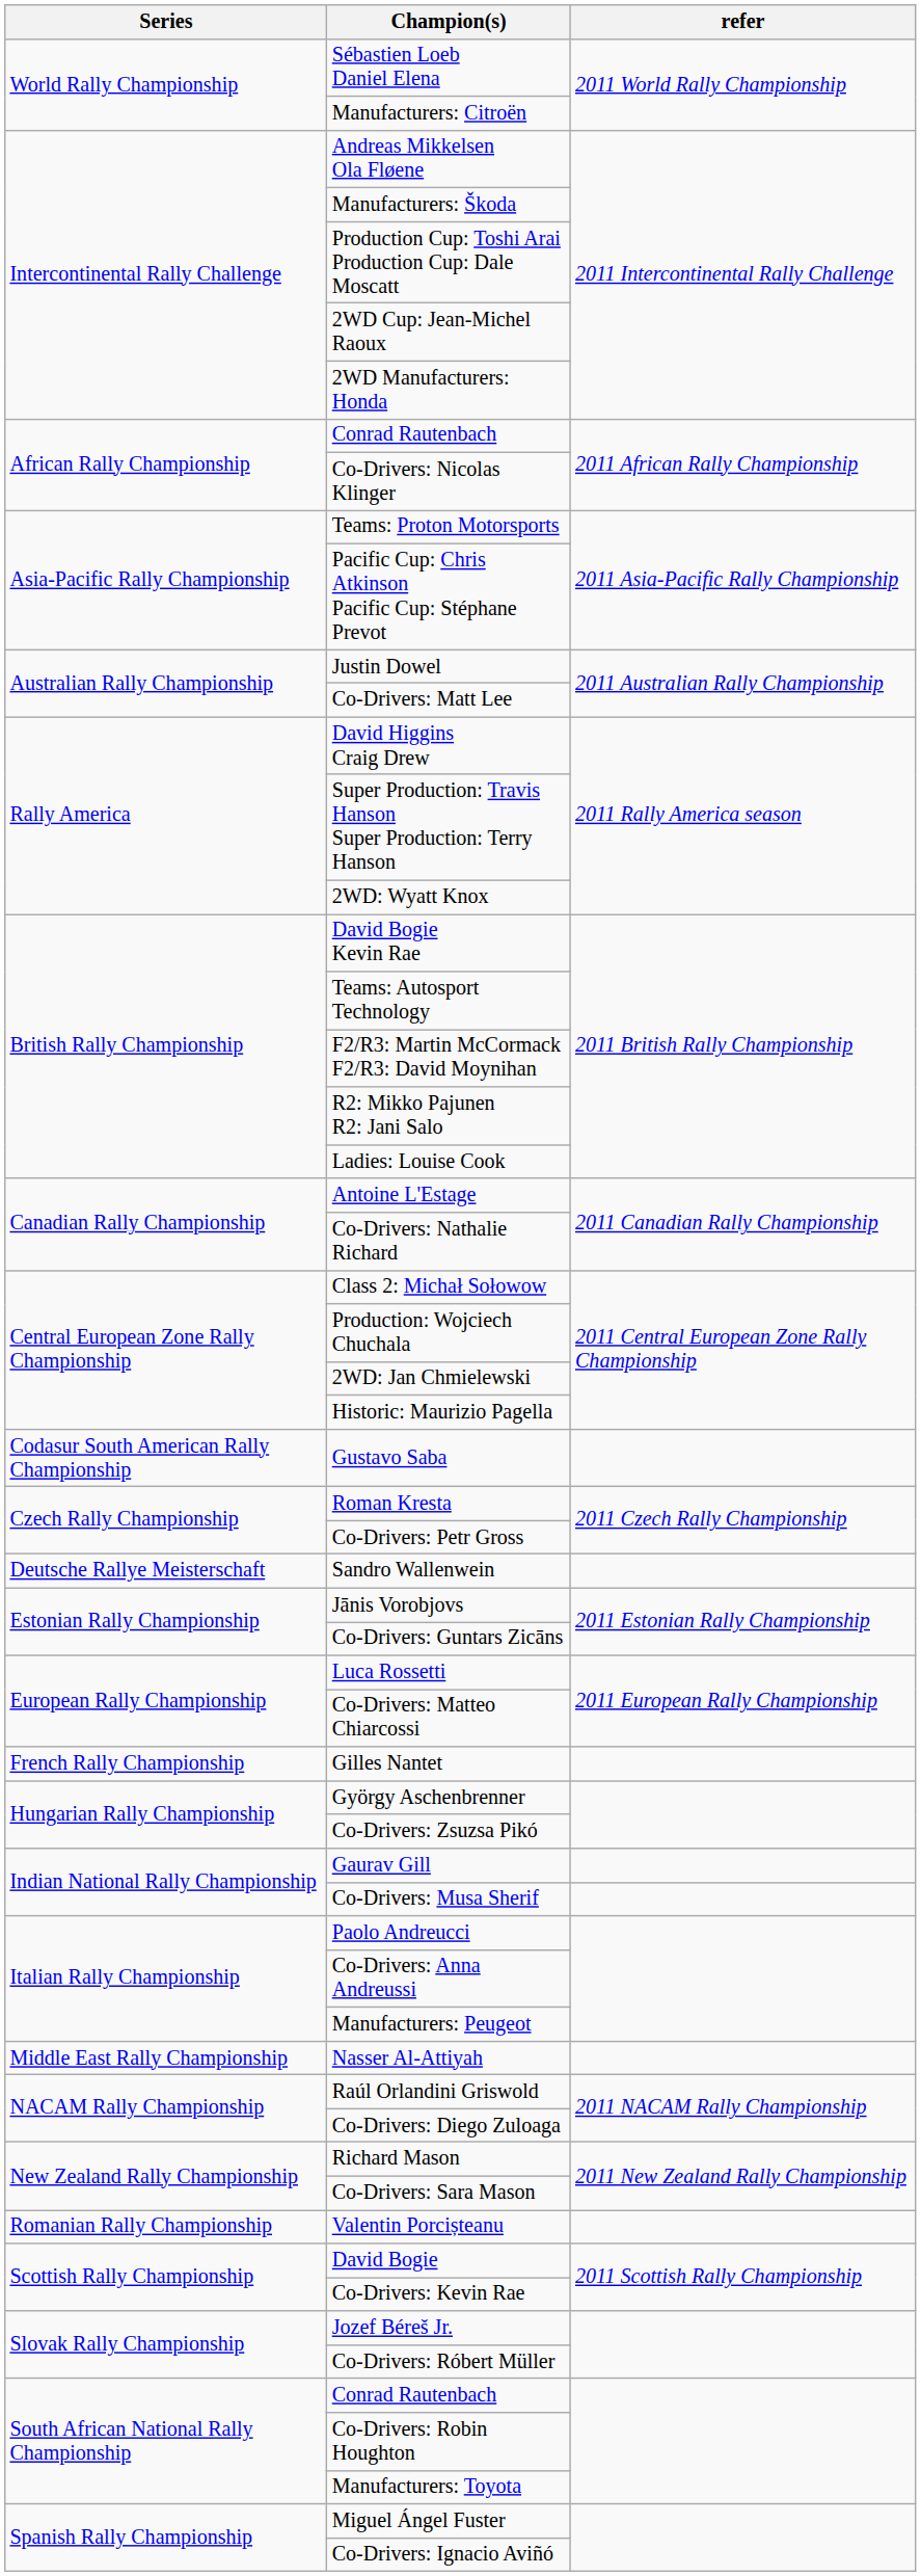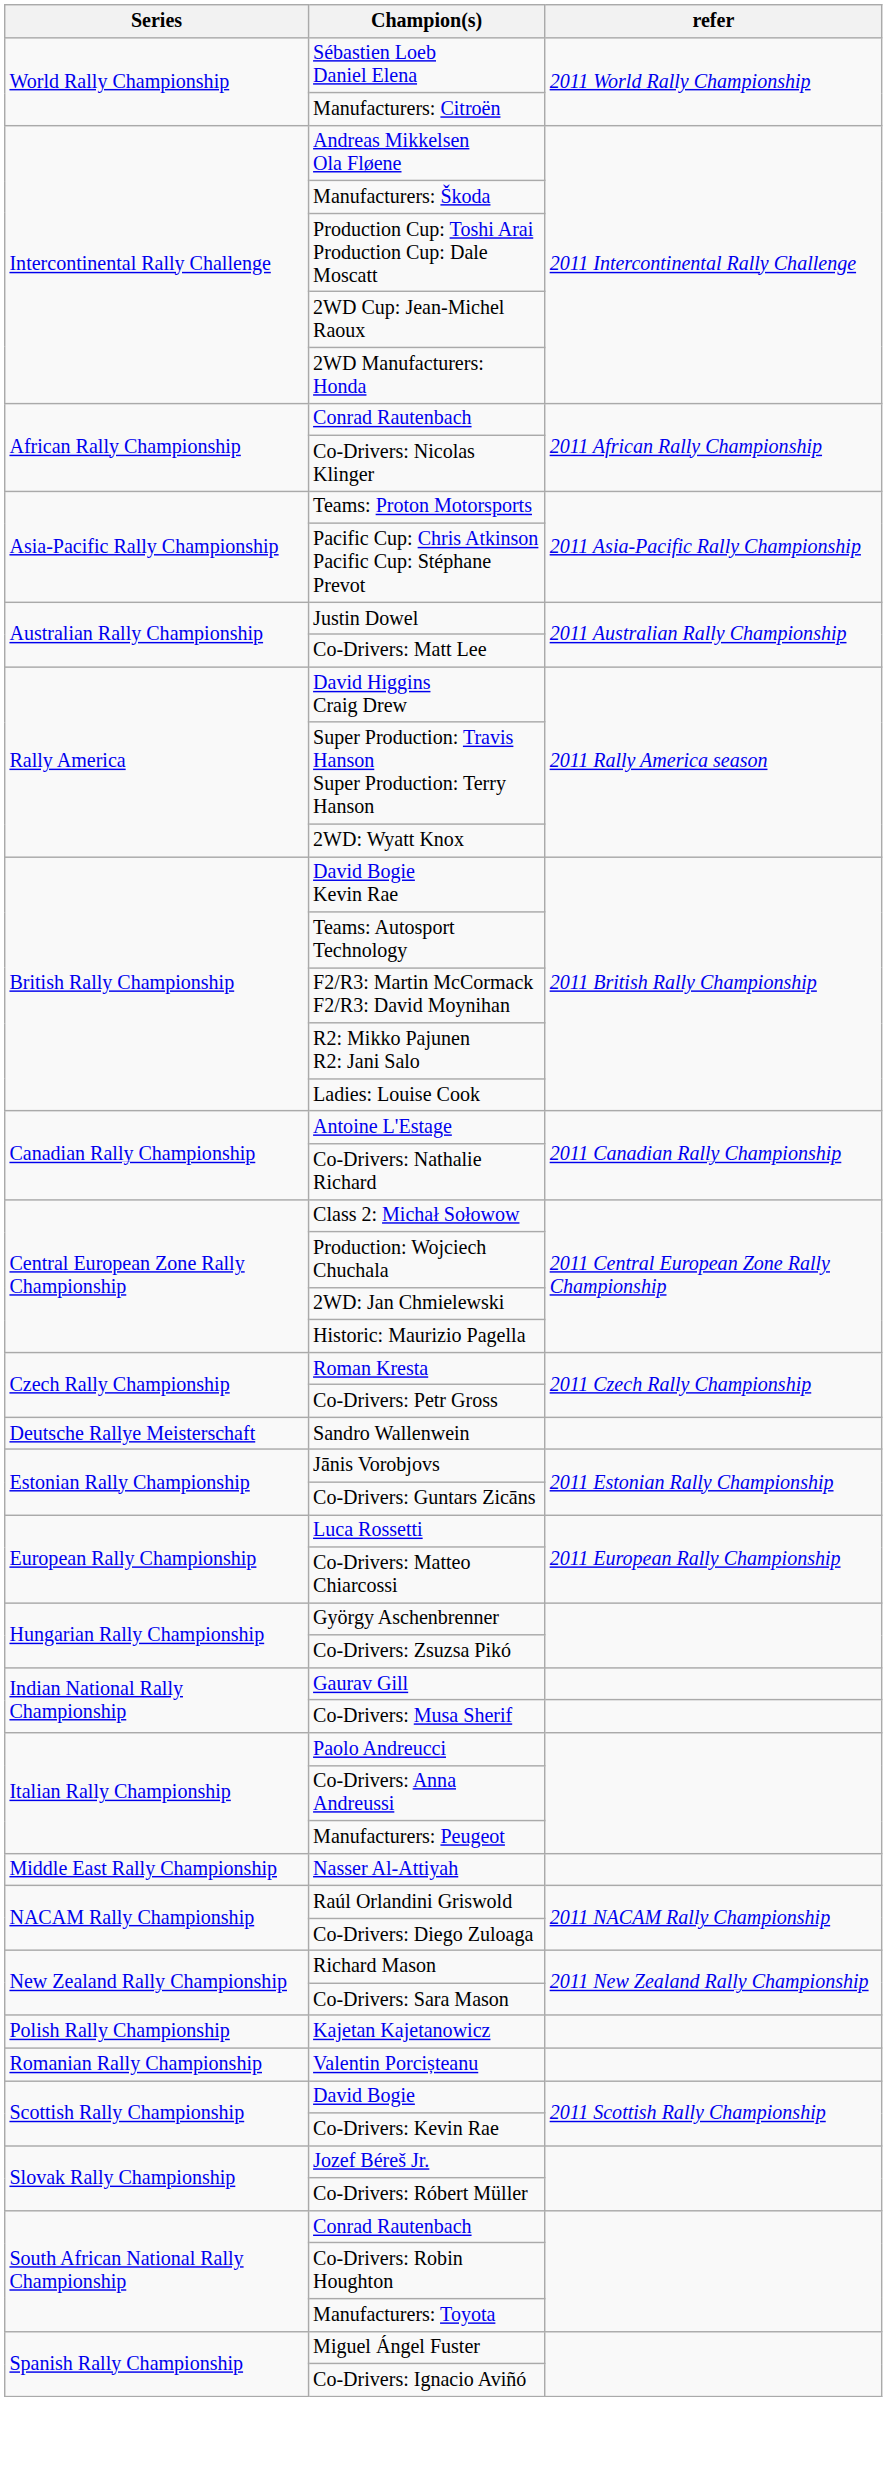- row: Codasur South American Rally Championship | Gustavo Saba
- row: French Rally Championship | Gilles Nantet
+ row: Polish Rally Championship | Kajetan Kajetanowicz
